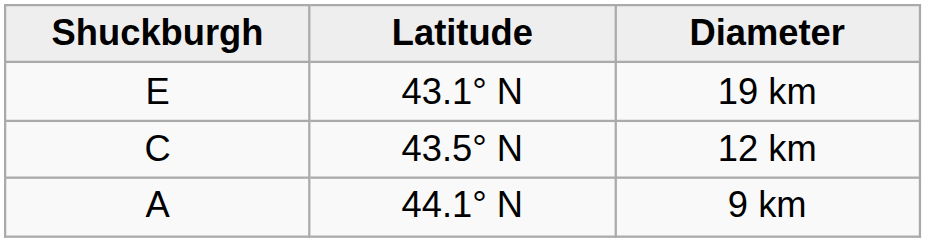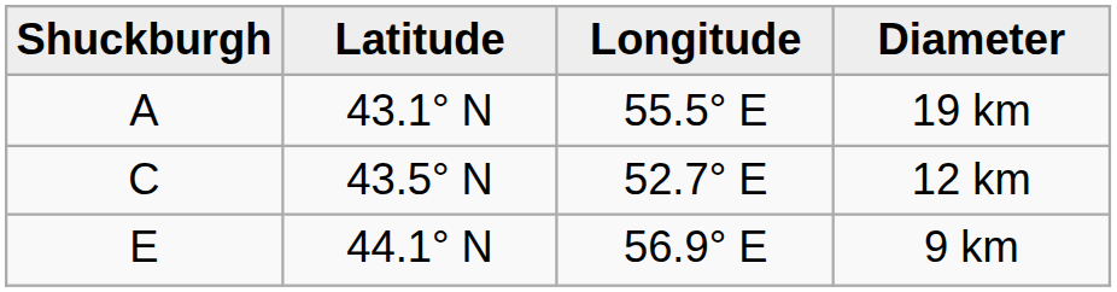+ column: Longitude | 55.5° E | 52.7° E | 56.9° E
19 km | Shuckburgh: E -> A
9 km | Shuckburgh: A -> E
